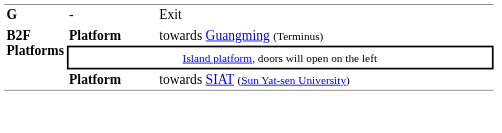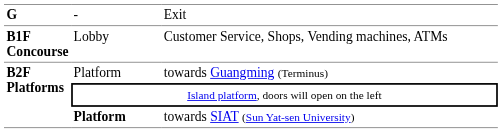+ row: B1F Concourse | Lobby | Customer Service, Shops, Vending machines, ATMs
towards Guangming (Terminus) | column 2: bold -> normal
